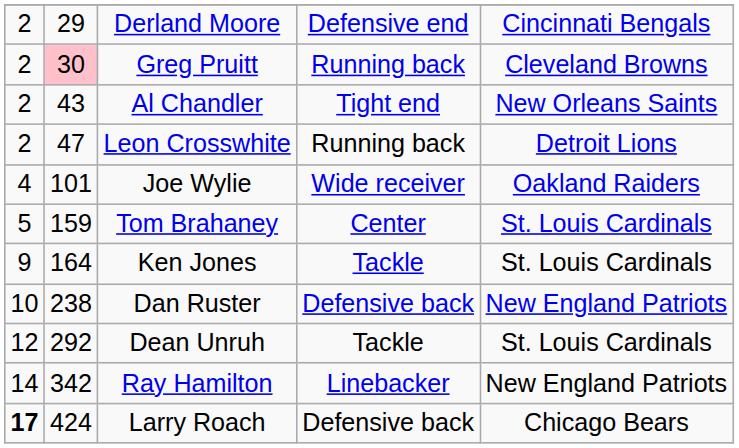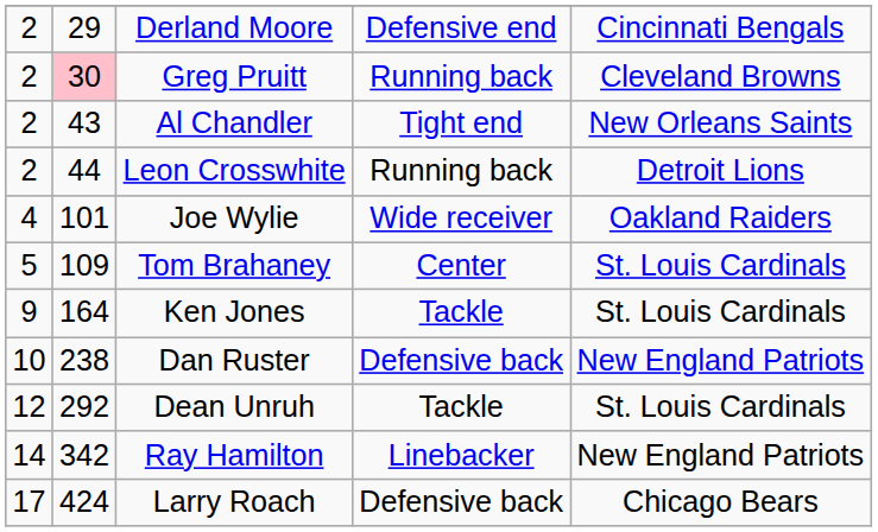Leon Crosswhite | column 2: 47 -> 44
Tom Brahaney | column 2: 159 -> 109
Larry Roach | column 1: bold -> normal
